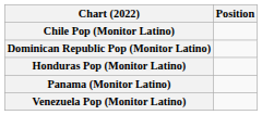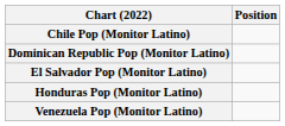+ row: El Salvador Pop (Monitor Latino)
- row: Panama (Monitor Latino)
